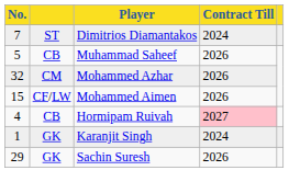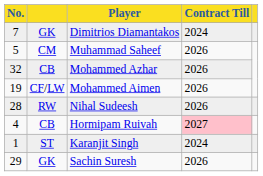Dimitrios Diamantakos | column 2: ST -> GK
Muhammad Saheef | column 2: CB -> CM
Mohammed Azhar | column 2: CM -> CB
Mohammed Aimen | No.: 15 -> 19
+ row: 28 | RW | Nihal Sudeesh | 2026
Karanjit Singh | column 2: GK -> ST
